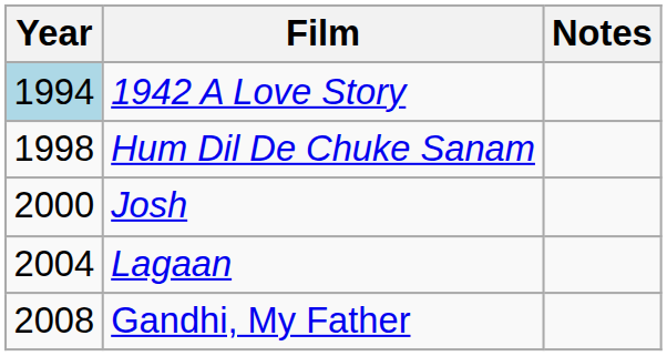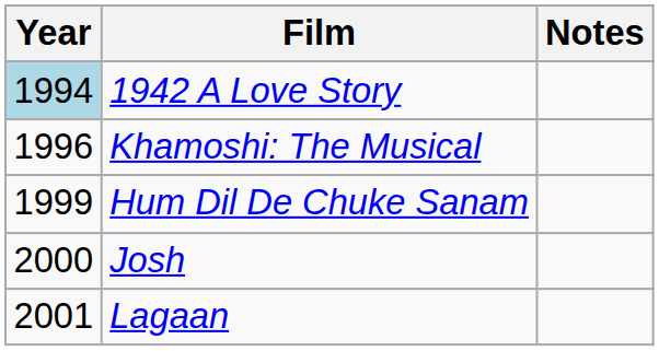+ row: 1996 | Khamoshi: The Musical
Hum Dil De Chuke Sanam | Year: 1998 -> 1999
Lagaan | Year: 2004 -> 2001
- row: 2008 | Gandhi, My Father
